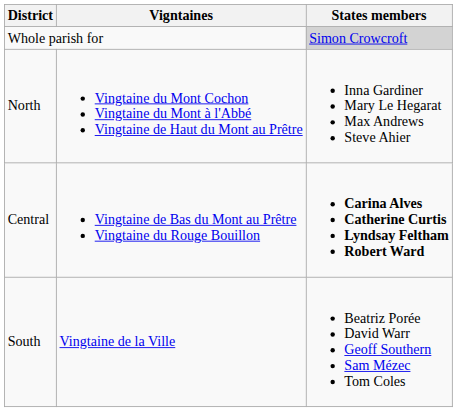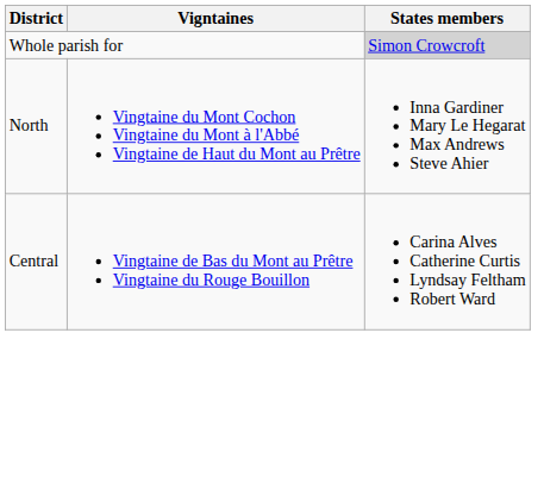Central | States members: bold -> normal
- row: South | Vingtaine de la Ville | Beatriz Porée David Warr Geoff Southern Sam Mézec Tom Coles
